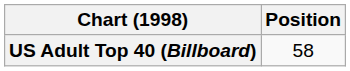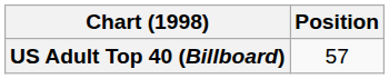US Adult Top 40 (Billboard) | Position: 58 -> 57
